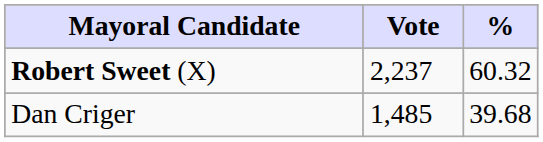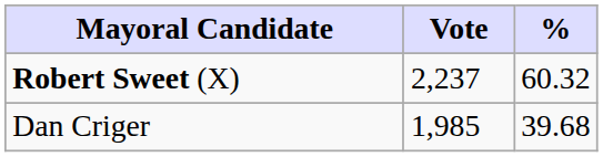Dan Criger | Vote: 1,485 -> 1,985
